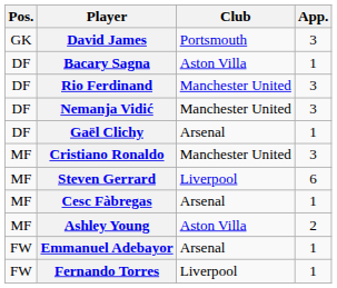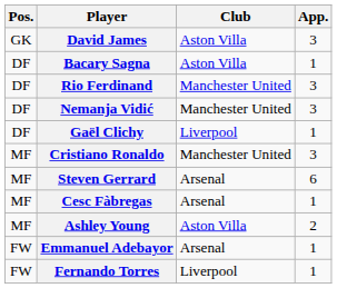David James | Club: Portsmouth -> Aston Villa
Gaël Clichy | Club: Arsenal -> Liverpool
Steven Gerrard | Club: Liverpool -> Arsenal
